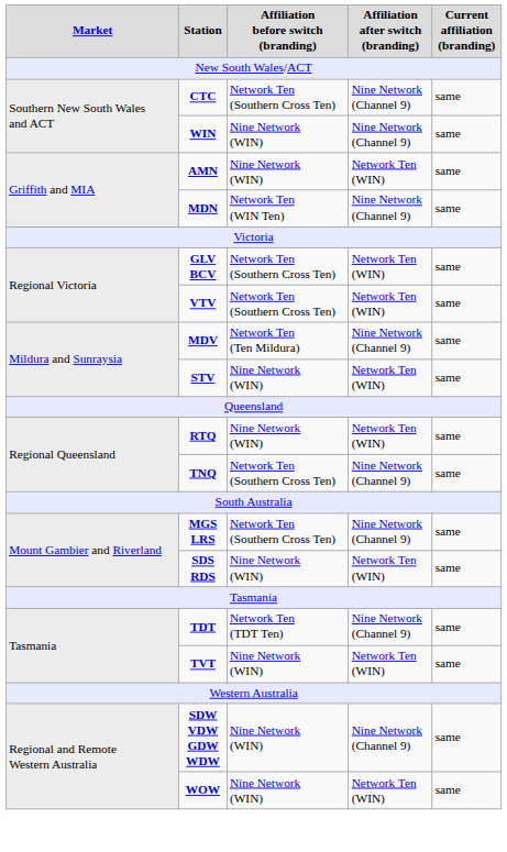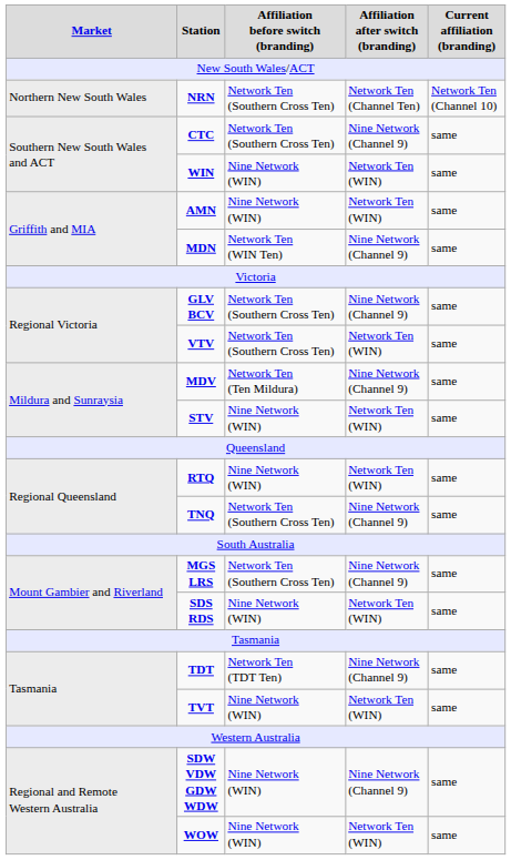+ row: Northern New South Wales | NRN | Network Ten (Southern Cross Ten) | Network Ten (Channel Ten) | Network Ten (Channel 10)
WIN | Affiliation after switch (branding): Nine Network (Channel 9) -> Network Ten (WIN)
GLV BCV | Affiliation after switch (branding): Network Ten (WIN) -> Nine Network (Channel 9)
